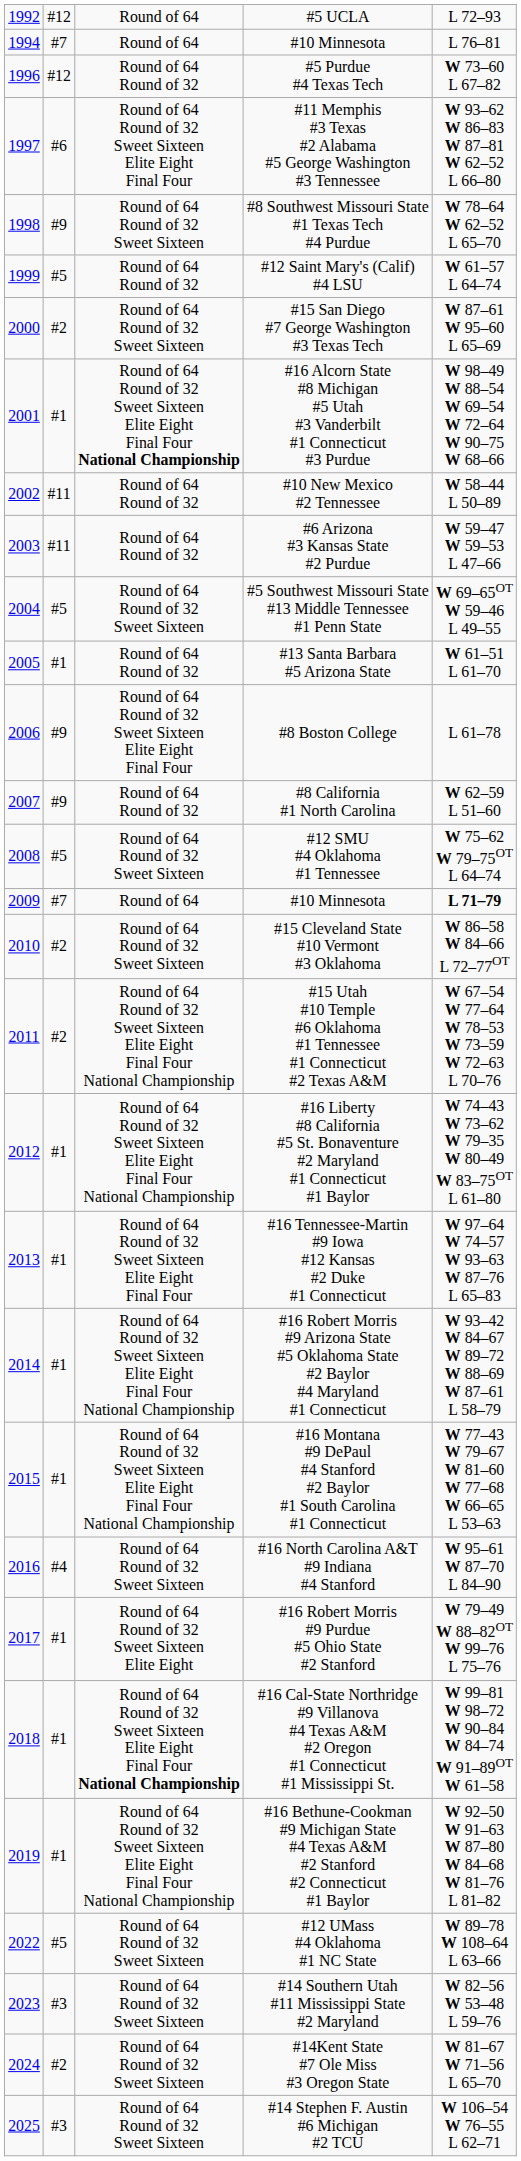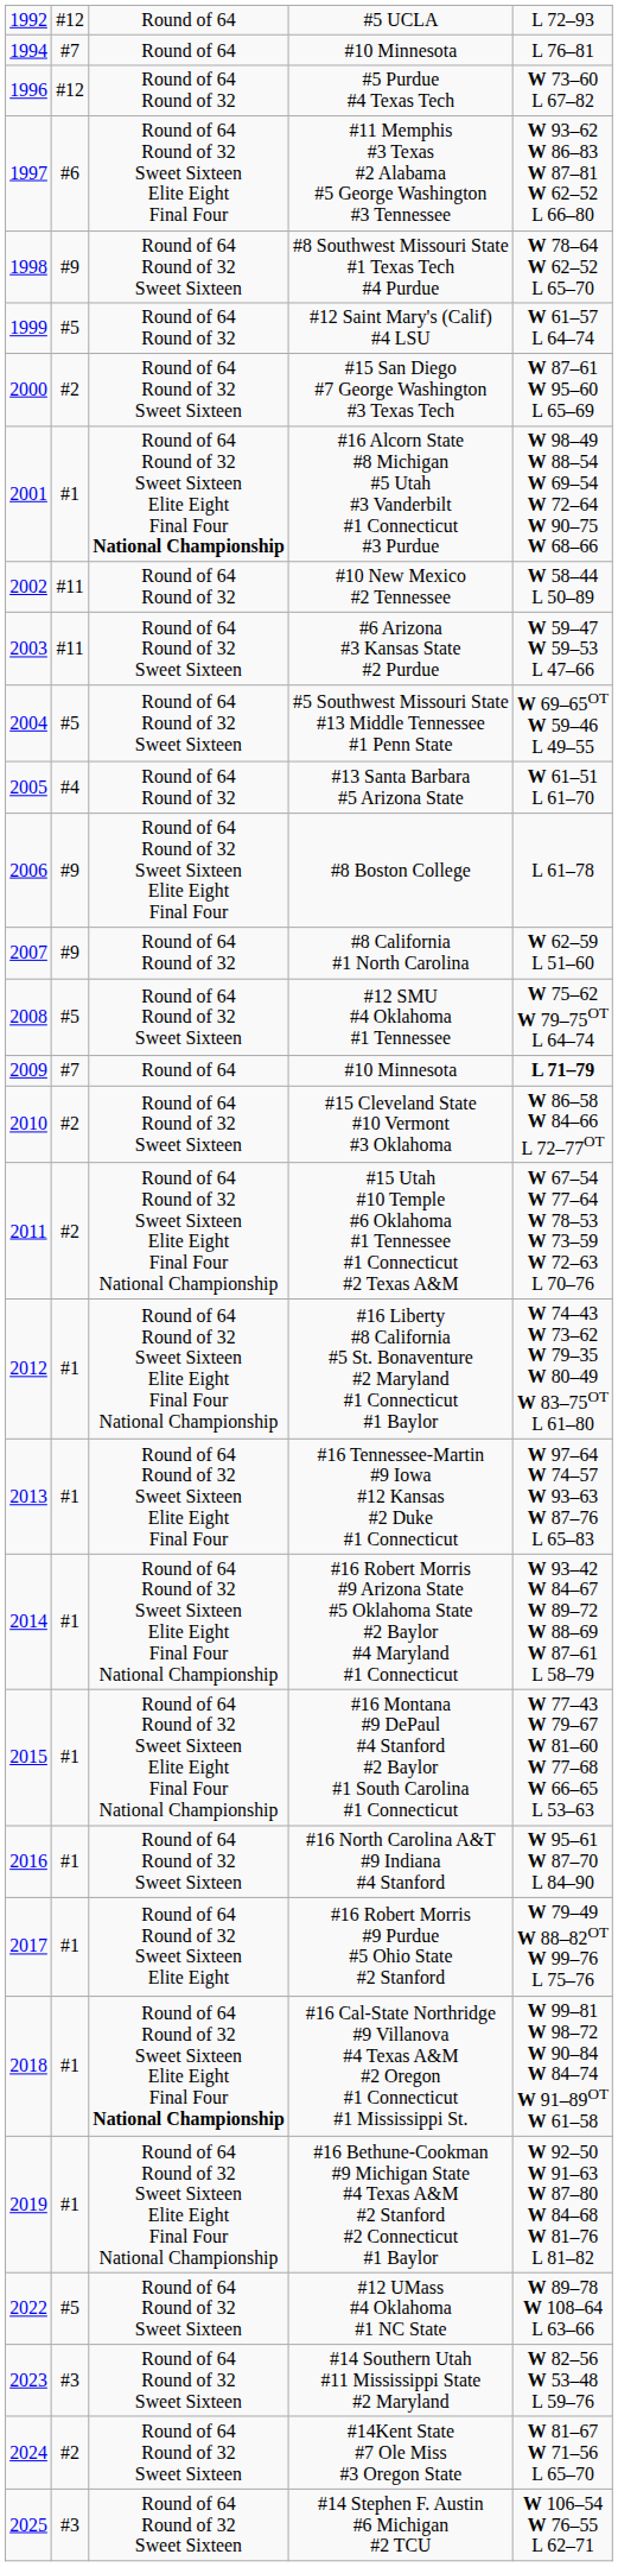#6 Arizona #3 Kansas State #2 Purdue | column 3: Round of 64 Round of 32 -> Round of 64 Round of 32 Sweet Sixteen
#13 Santa Barbara #5 Arizona State | column 2: #1 -> #4
#16 North Carolina A&T #9 Indiana #4 Stanford | column 2: #4 -> #1
